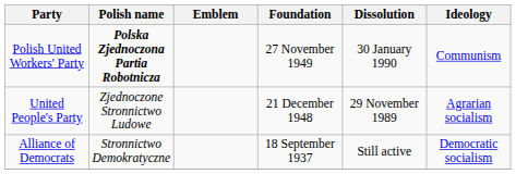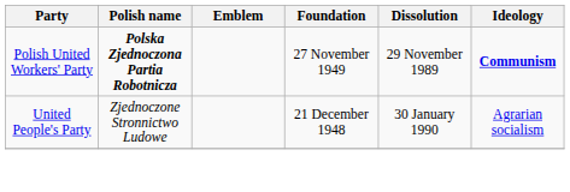Polish United Workers' Party | Dissolution: 30 January 1990 -> 29 November 1989
Polish United Workers' Party | Ideology: normal -> bold
United People's Party | Dissolution: 29 November 1989 -> 30 January 1990
- row: Alliance of Democrats | Stronnictwo Demokratyczne | 18 September 1937 | Still active | Democratic socialism
